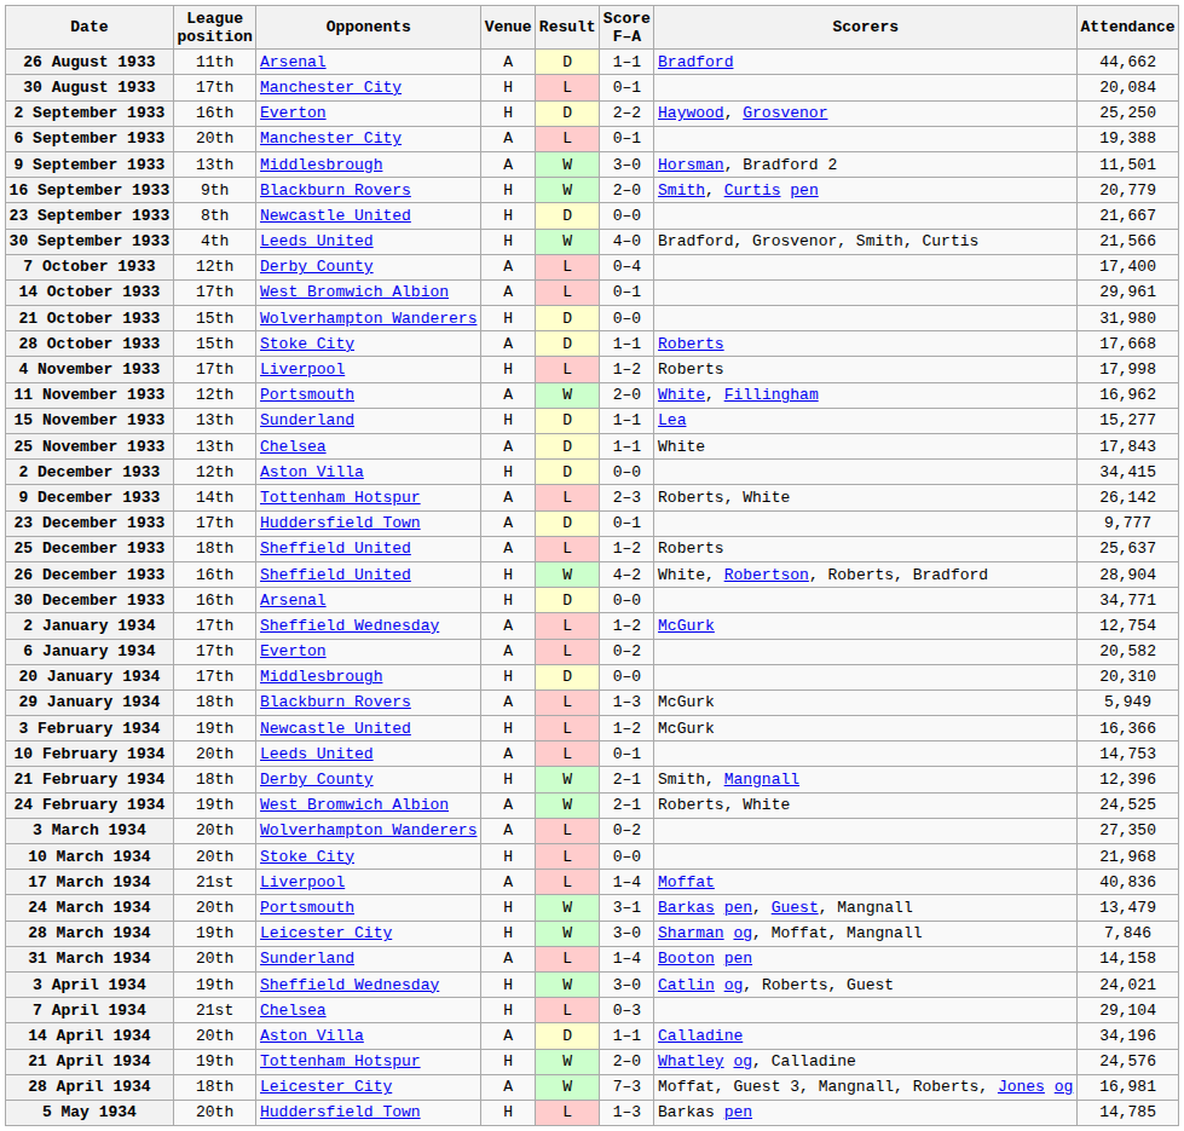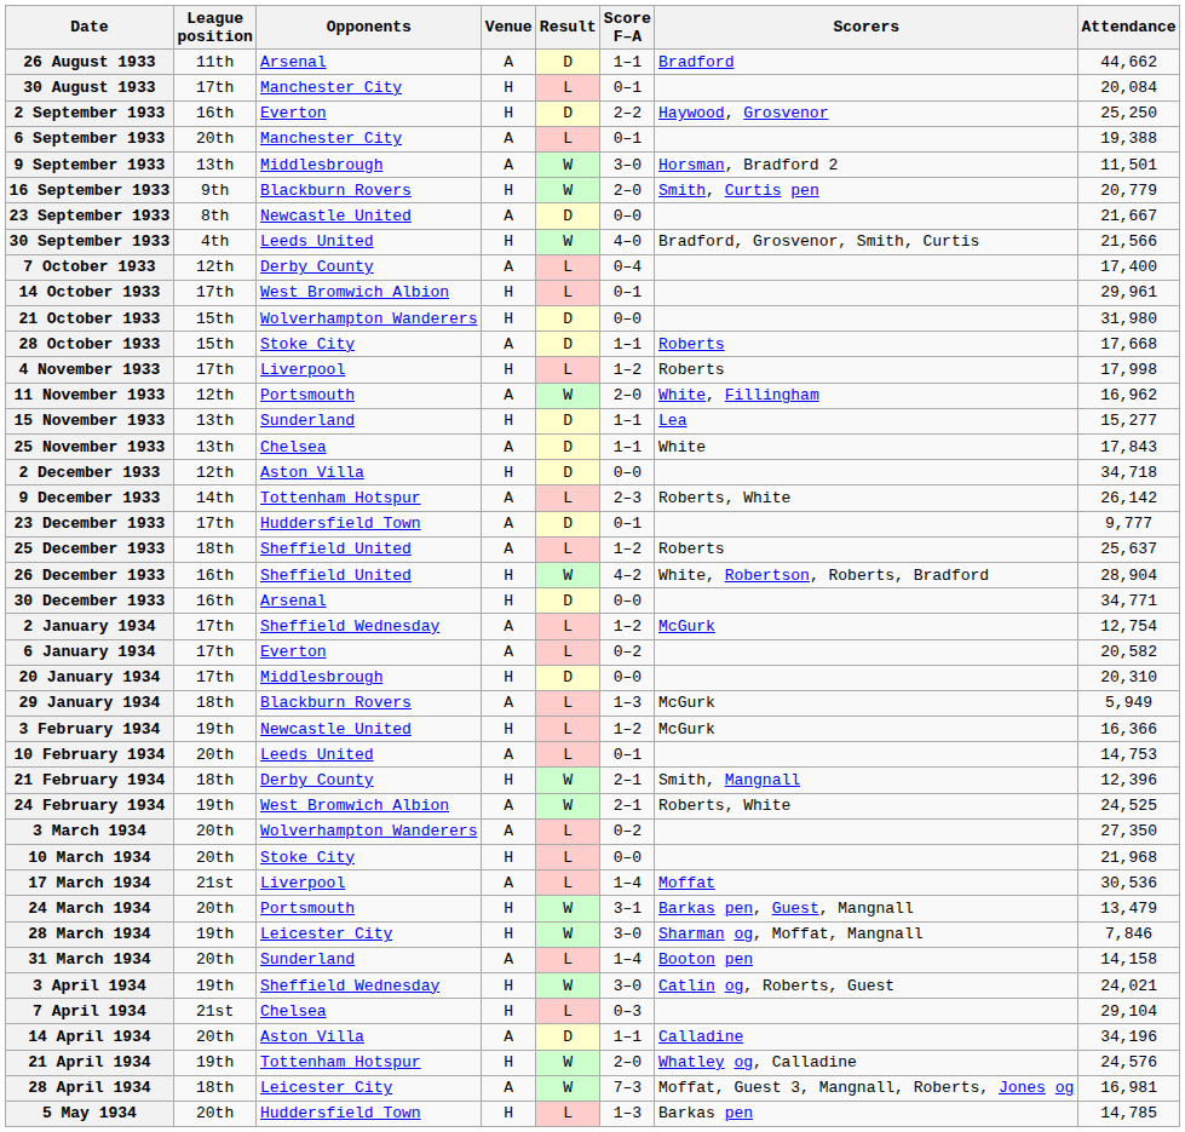23 September 1933 | Venue: H -> A
14 October 1933 | Venue: A -> H
2 December 1933 | Attendance: 34,415 -> 34,718
17 March 1934 | Attendance: 40,836 -> 30,536
